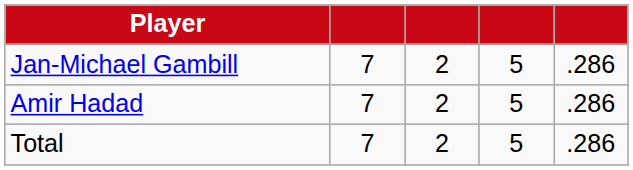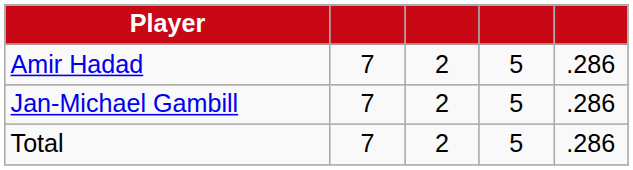rows swapped: Jan-Michael Gambill <-> Amir Hadad
